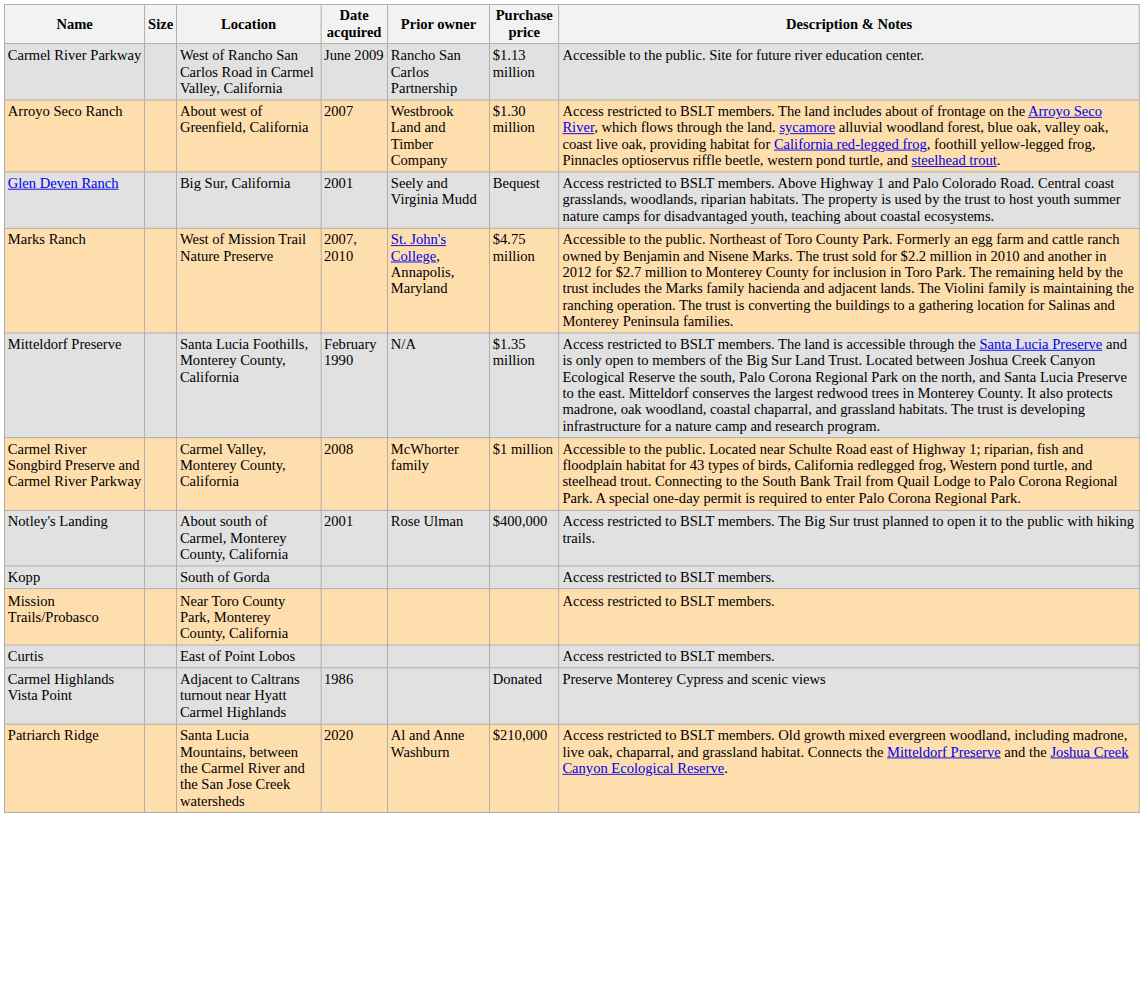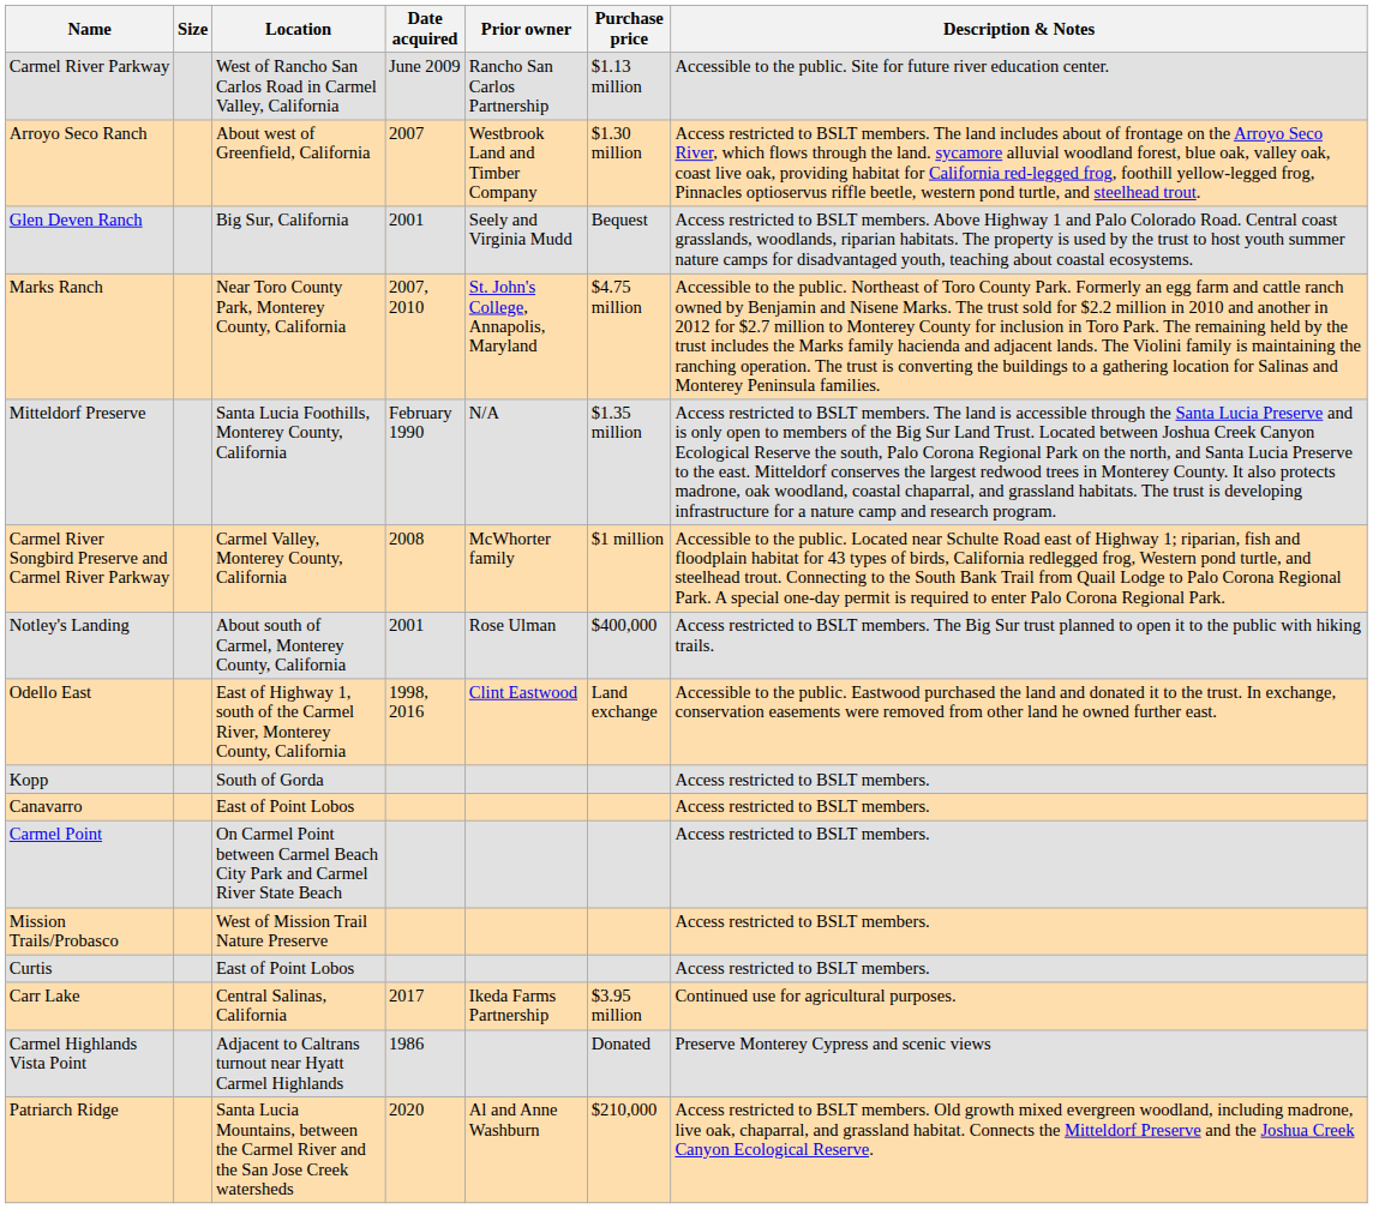Marks Ranch | Location: West of Mission Trail Nature Preserve -> Near Toro County Park, Monterey County, California
+ row: Odello East | East of Highway 1, south of the Carmel River, Monterey County, California | 1998, 2016 | Clint Eastwood | Land exchange | Accessible to the public. Eastwood purchased the land and donated it to the trust. In exchange, conservation easements were removed from other land he owned further east.
+ row: Canavarro | East of Point Lobos | Access restricted to BSLT members.
+ row: Carmel Point | On Carmel Point between Carmel Beach City Park and Carmel River State Beach | Access restricted to BSLT members.
Mission Trails/Probasco | Location: Near Toro County Park, Monterey County, California -> West of Mission Trail Nature Preserve
+ row: Carr Lake | Central Salinas, California | 2017 | Ikeda Farms Partnership | $3.95 million | Continued use for agricultural purposes.
